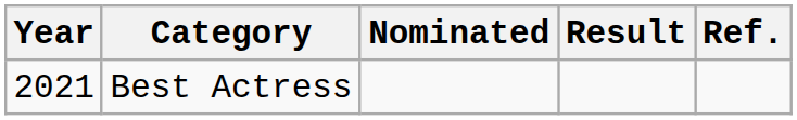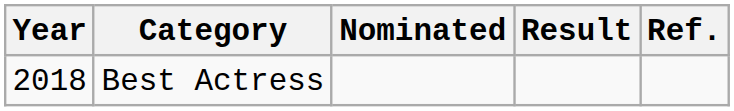Best Actress | Year: 2021 -> 2018
